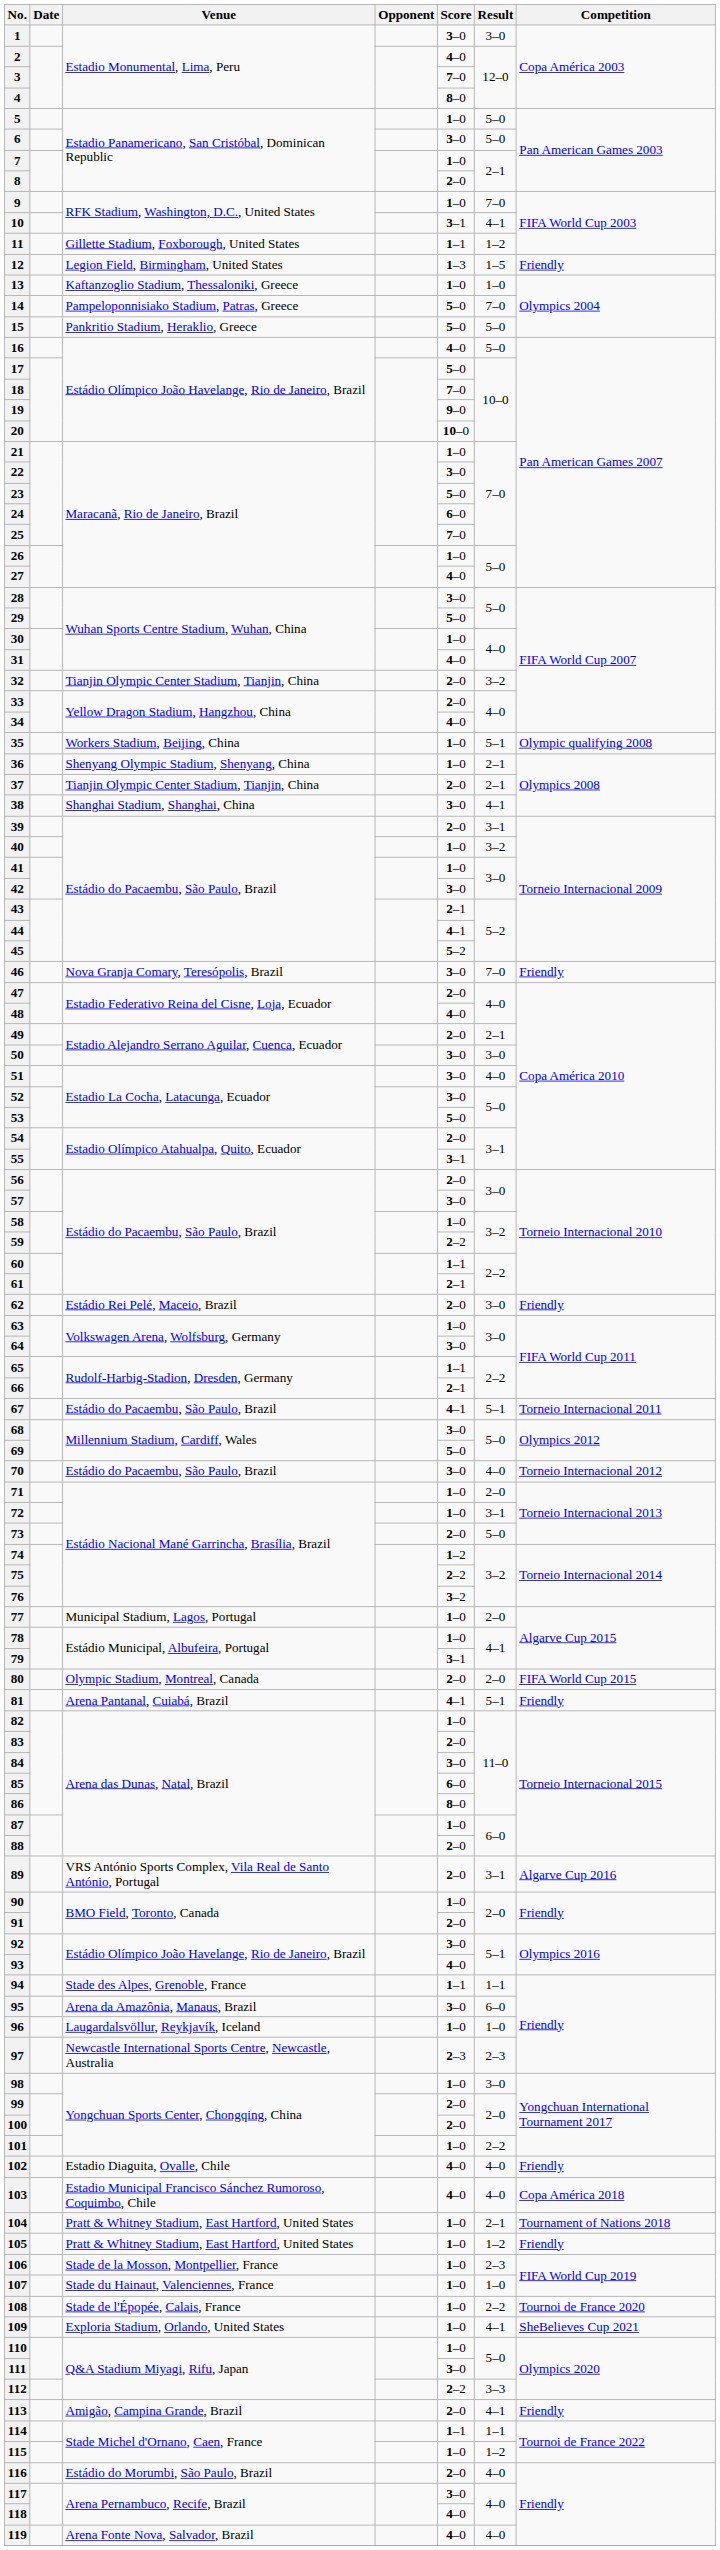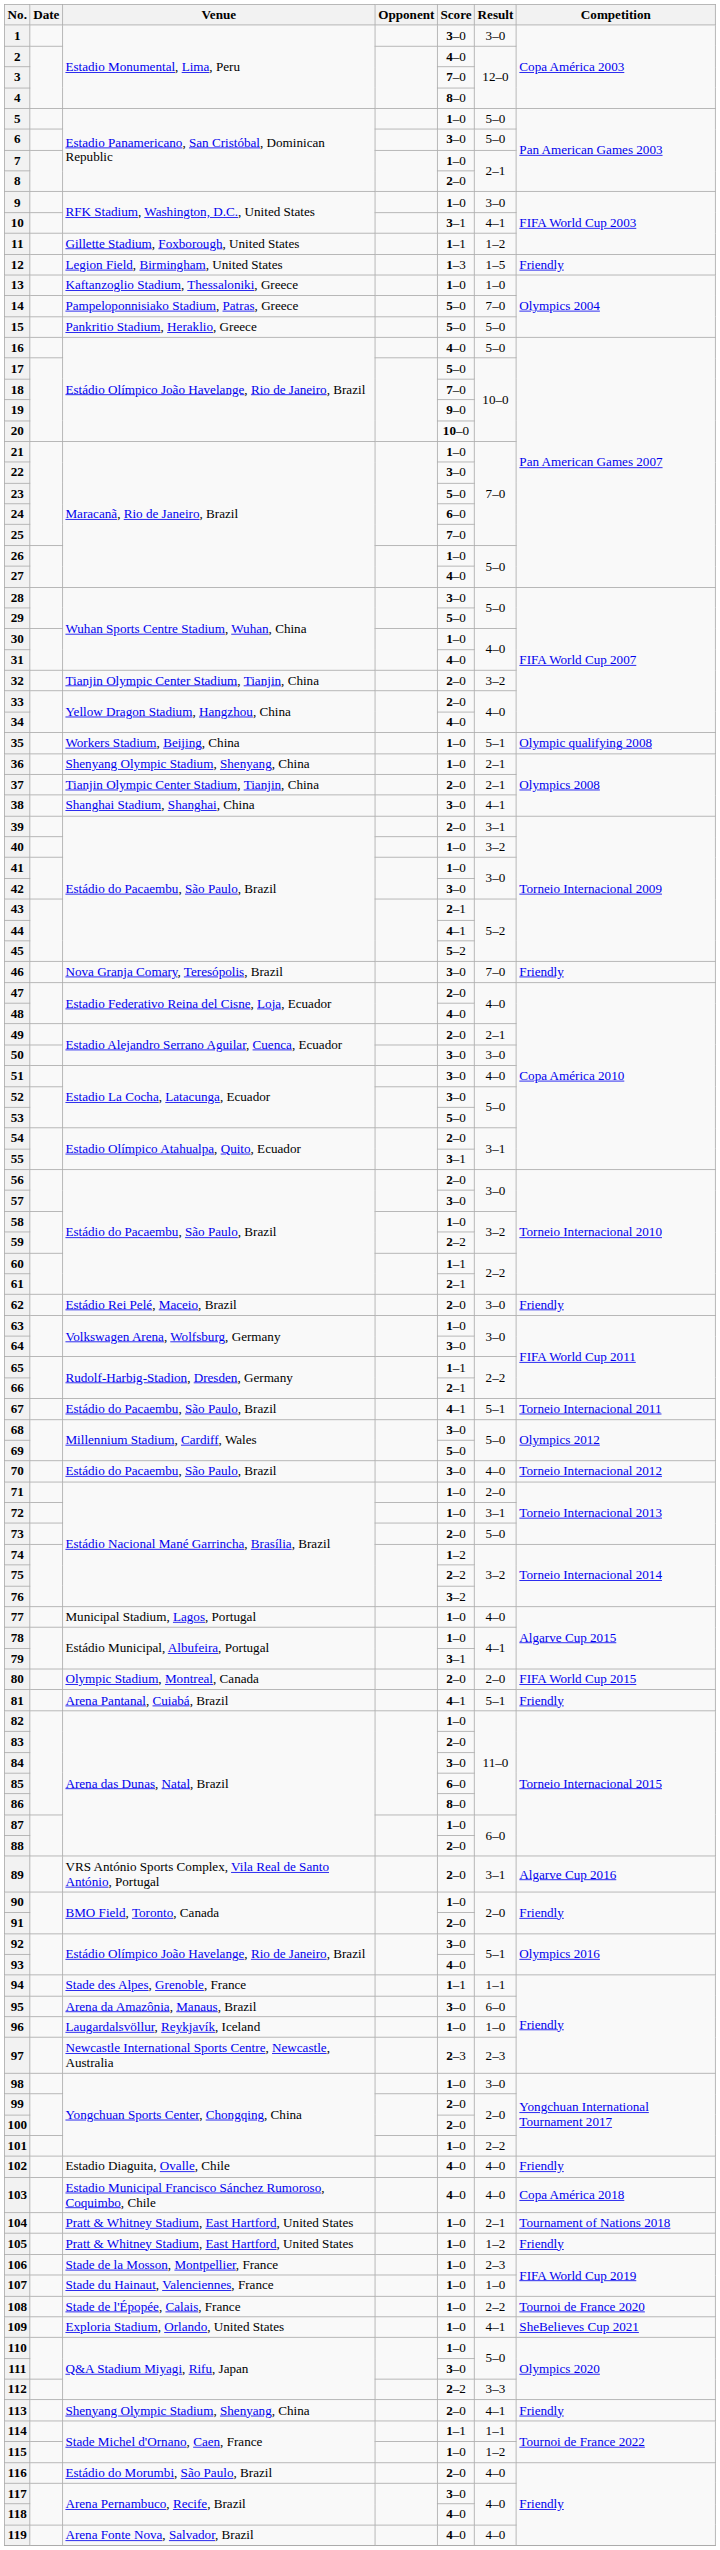9 | Result: 7–0 -> 3–0
77 | Result: 2–0 -> 4–0
113 | Venue: Amigão, Campina Grande, Brazil -> Shenyang Olympic Stadium, Shenyang, China
